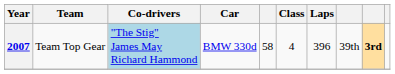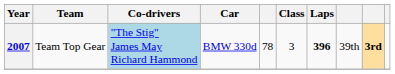2007 | column 5: 58 -> 78
2007 | Class: 4 -> 3
2007 | Laps: normal -> bold
